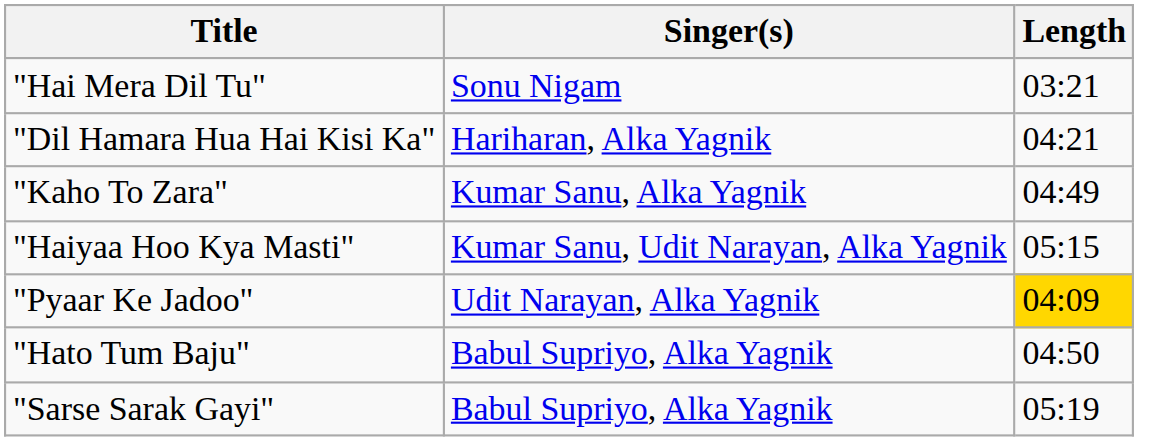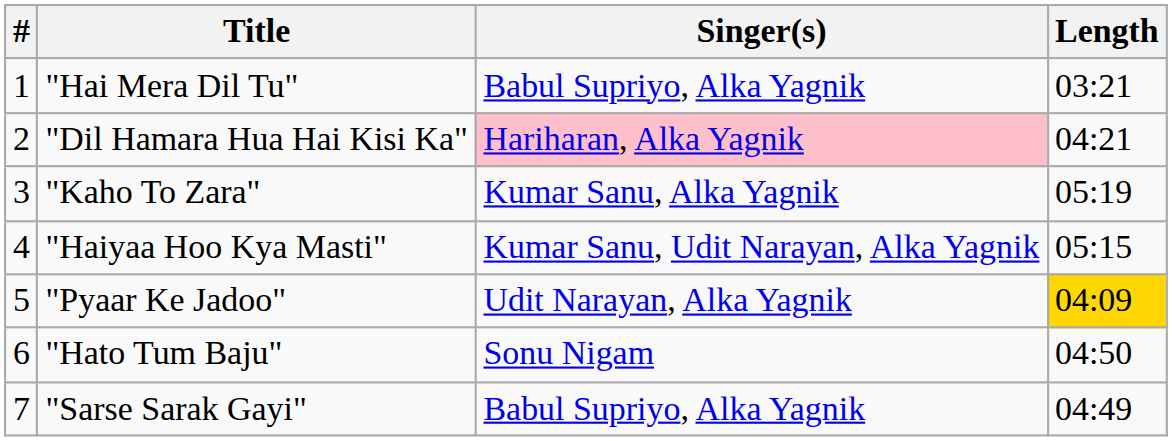+ column: # | 1 | 2 | 3 | 4 | 5 | 6 | 7
"Hai Mera Dil Tu" | Singer(s): Sonu Nigam -> Babul Supriyo, Alka Yagnik
"Dil Hamara Hua Hai Kisi Ka" | Singer(s): no background -> pink background
"Kaho To Zara" | Length: 04:49 -> 05:19
"Hato Tum Baju" | Singer(s): Babul Supriyo, Alka Yagnik -> Sonu Nigam
"Sarse Sarak Gayi" | Length: 05:19 -> 04:49
